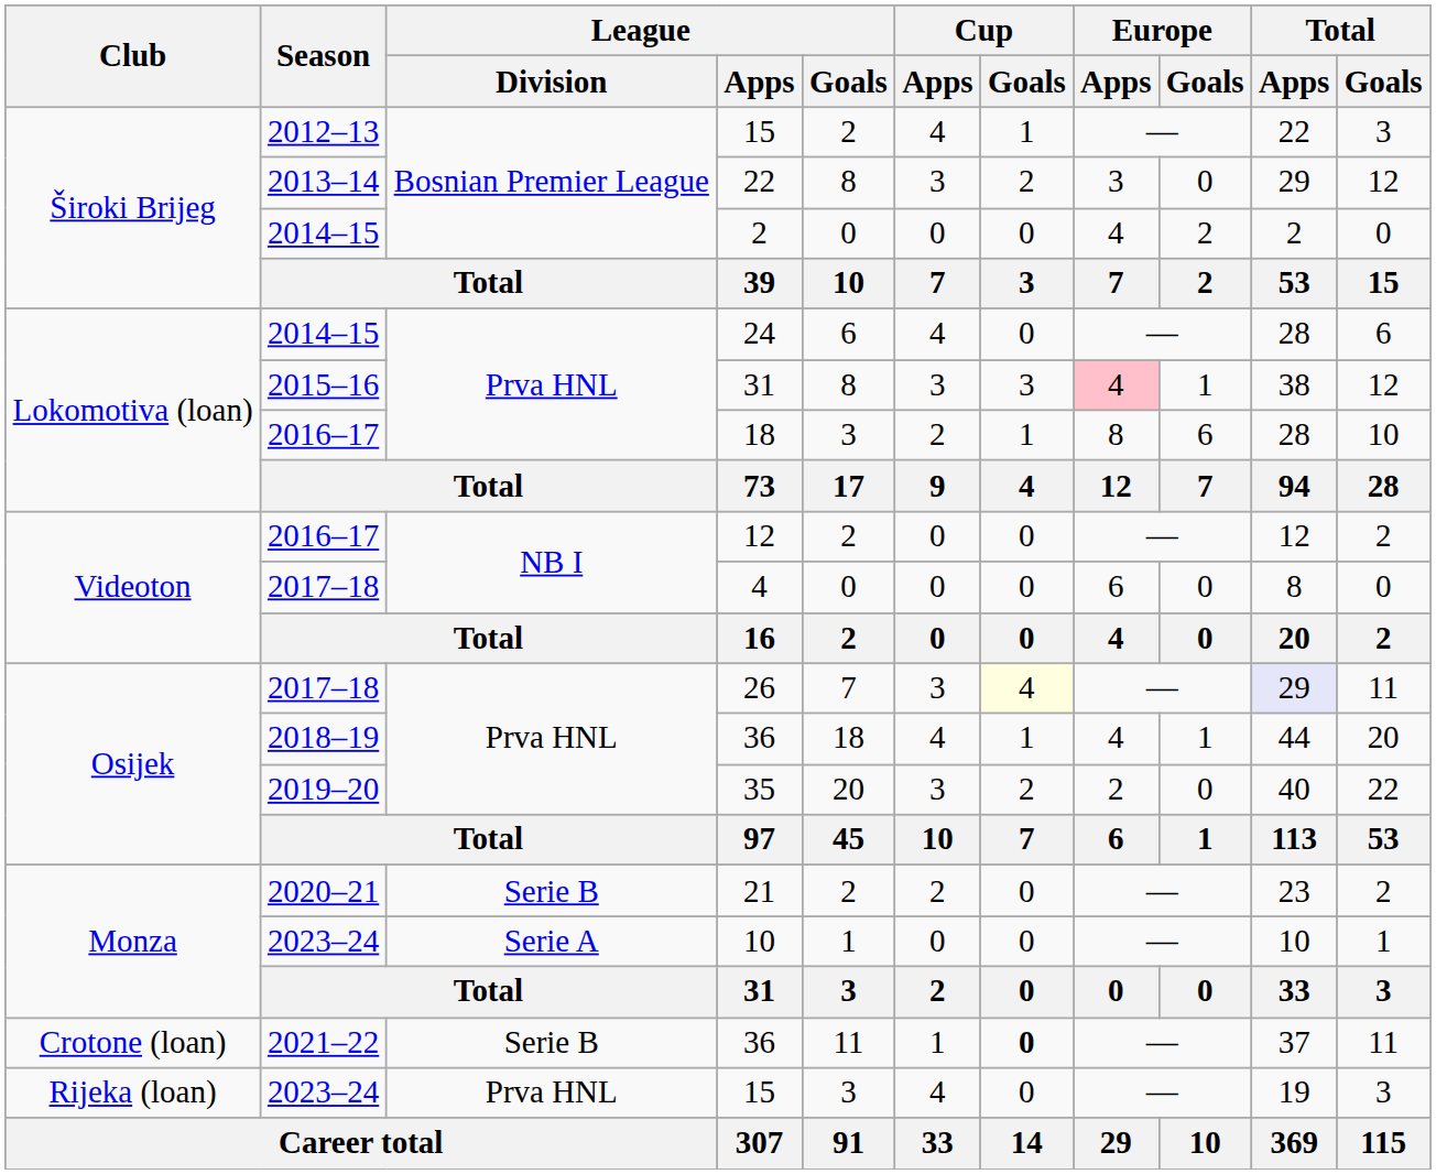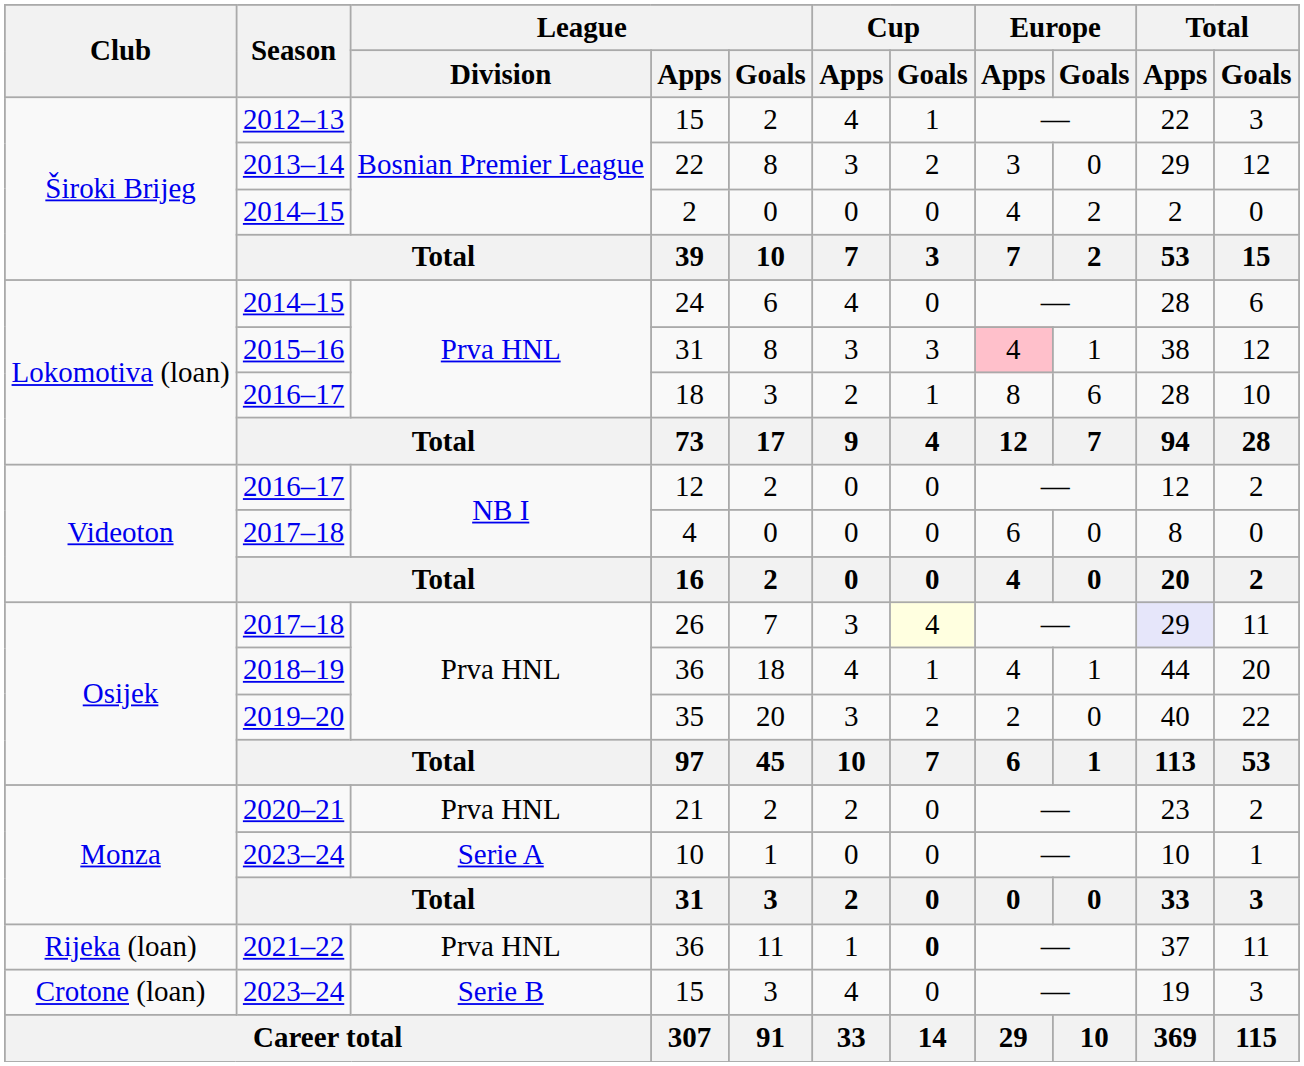21 | League / Division: Serie B -> Prva HNL
2021–22 / 36 | Club: Crotone (loan) -> Rijeka (loan)
2021–22 / 36 | League / Division: Serie B -> Prva HNL
2023–24 / 15 | Club: Rijeka (loan) -> Crotone (loan)
2023–24 / 15 | League / Division: Prva HNL -> Serie B
